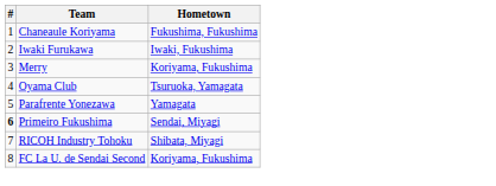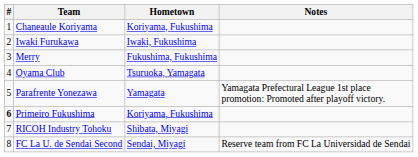+ column: Notes | Yamagata Prefectural League 1st place promotion: Promoted after playoff victory. | Reserve team from FC La Universidad de Sendai
Chaneaule Koriyama | Hometown: Fukushima, Fukushima -> Koriyama, Fukushima
Merry | Hometown: Koriyama, Fukushima -> Fukushima, Fukushima
Primeiro Fukushima | Hometown: Sendai, Miyagi -> Koriyama, Fukushima
FC La U. de Sendai Second | Hometown: Koriyama, Fukushima -> Sendai, Miyagi
